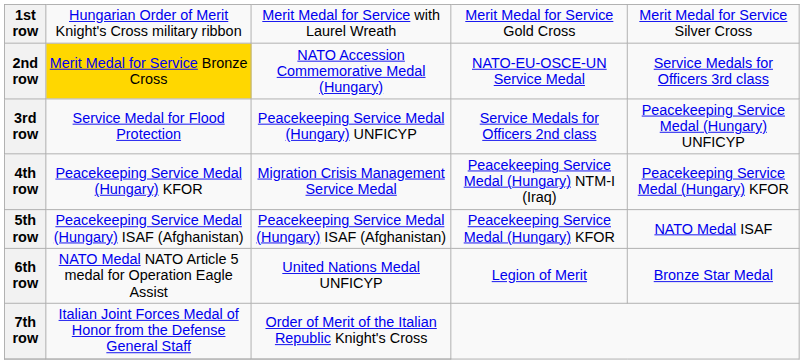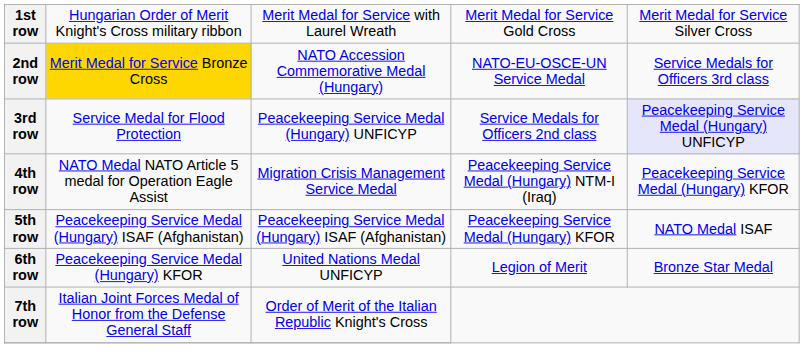3rd row | column 5: no background -> lavender background
4th row | column 2: Peacekeeping Service Medal (Hungary) KFOR -> NATO Medal NATO Article 5 medal for Operation Eagle Assist
6th row | column 2: NATO Medal NATO Article 5 medal for Operation Eagle Assist -> Peacekeeping Service Medal (Hungary) KFOR
